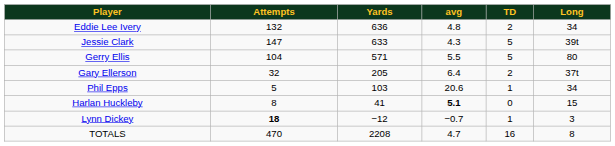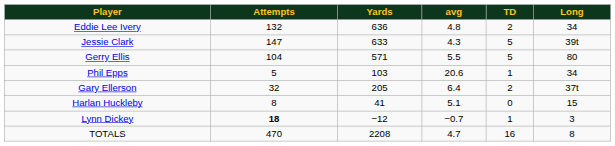rows swapped: Gary Ellerson <-> Phil Epps
Harlan Huckleby | avg: bold -> normal
